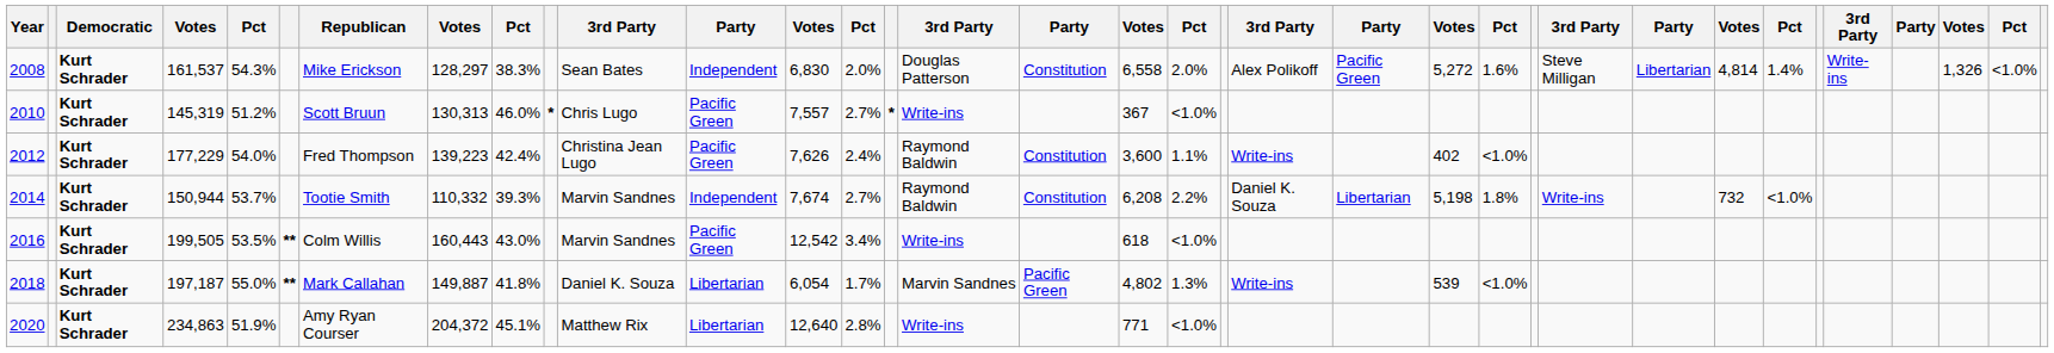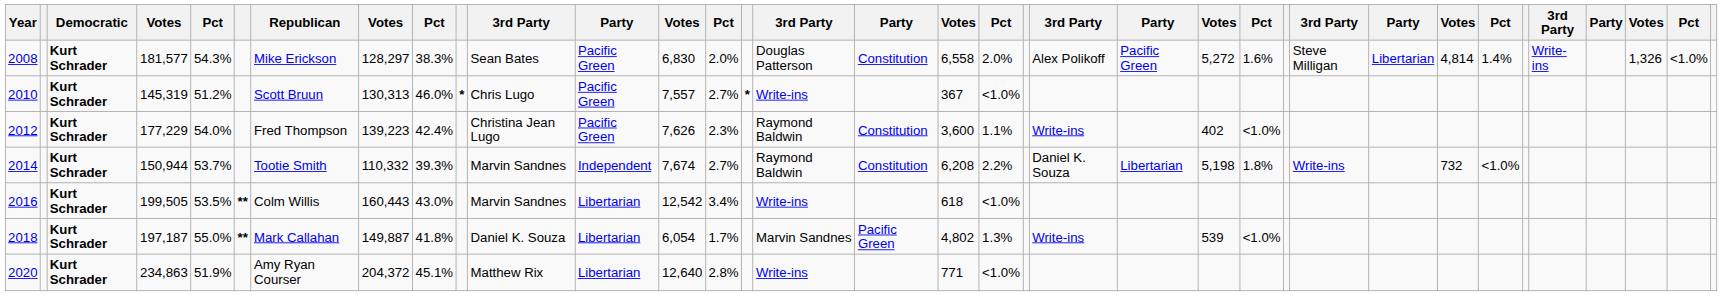2008 | column 4: 161,537 -> 181,577
2008 | column 12: Independent -> Pacific Green
2012 | column 14: 2.4% -> 2.3%
2016 | column 12: Pacific Green -> Libertarian
